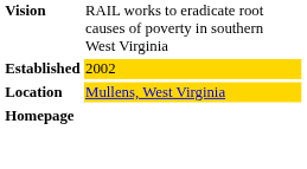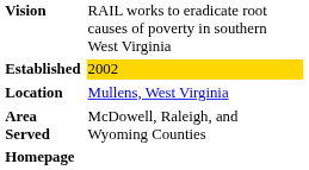Location | column 2: gold background -> no background
+ row: Area Served | McDowell, Raleigh, and Wyoming Counties
